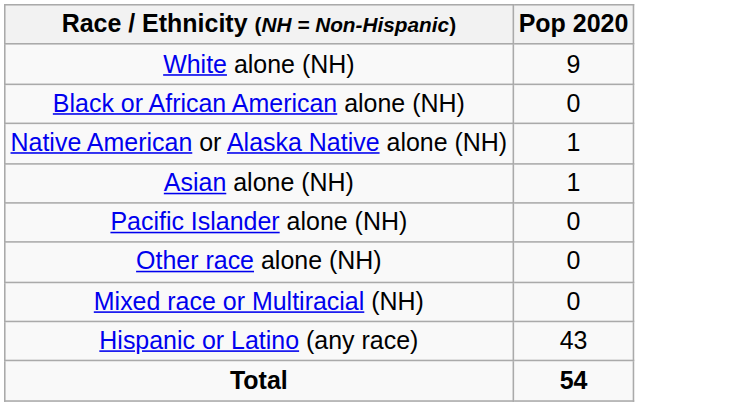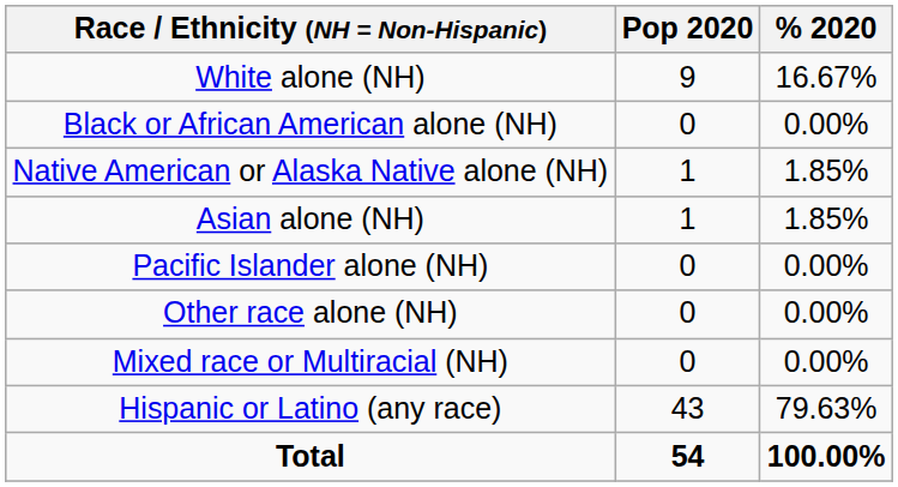+ column: % 2020 | 16.67% | 0.00% | 1.85% | 1.85% | 0.00% | 0.00% | 0.00% | 79.63% | 100.00%
